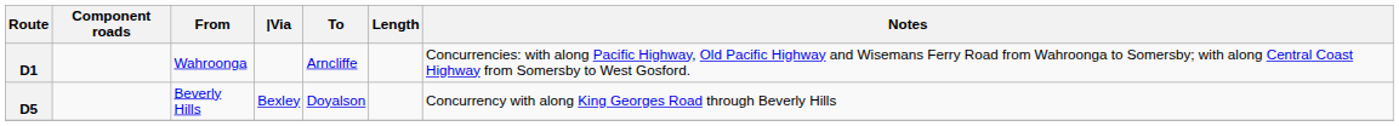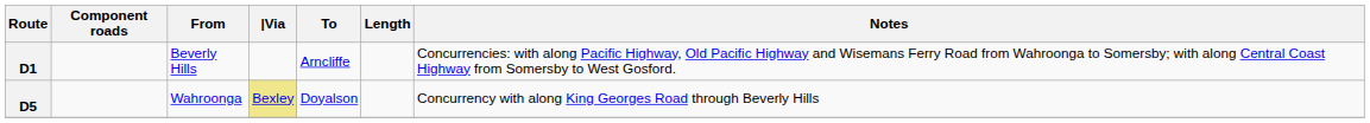D1 | From: Wahroonga -> Beverly Hills
D5 | From: Beverly Hills -> Wahroonga
D5 | |Via: no background -> khaki background
